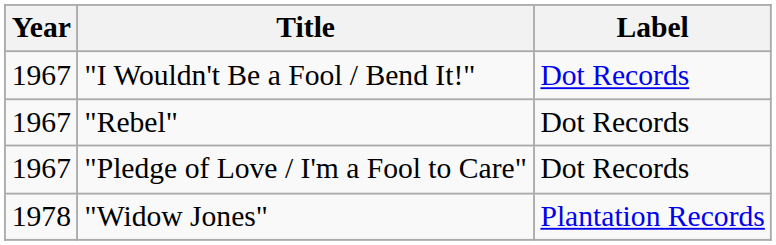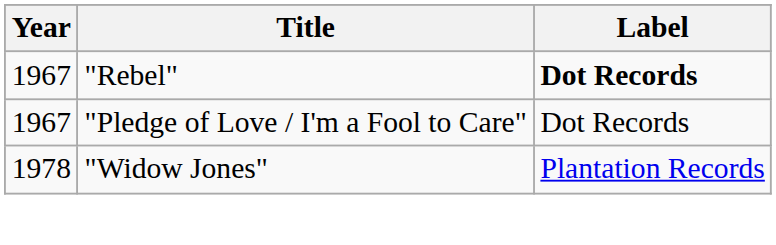- row: 1967 | "I Wouldn't Be a Fool / Bend It!" | Dot Records
"Rebel" | Label: normal -> bold
